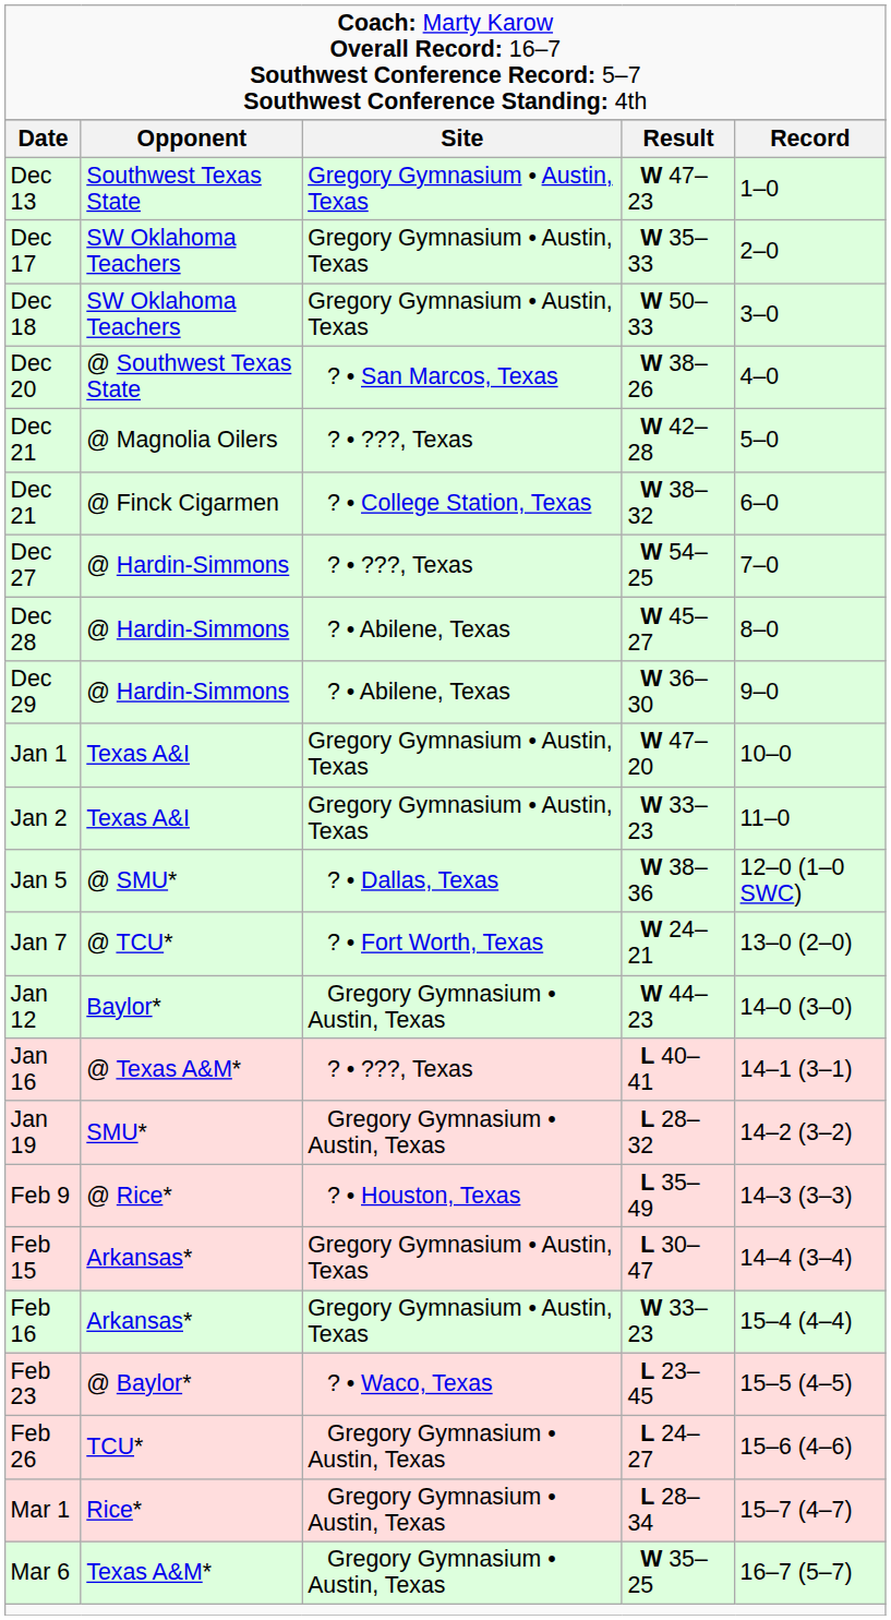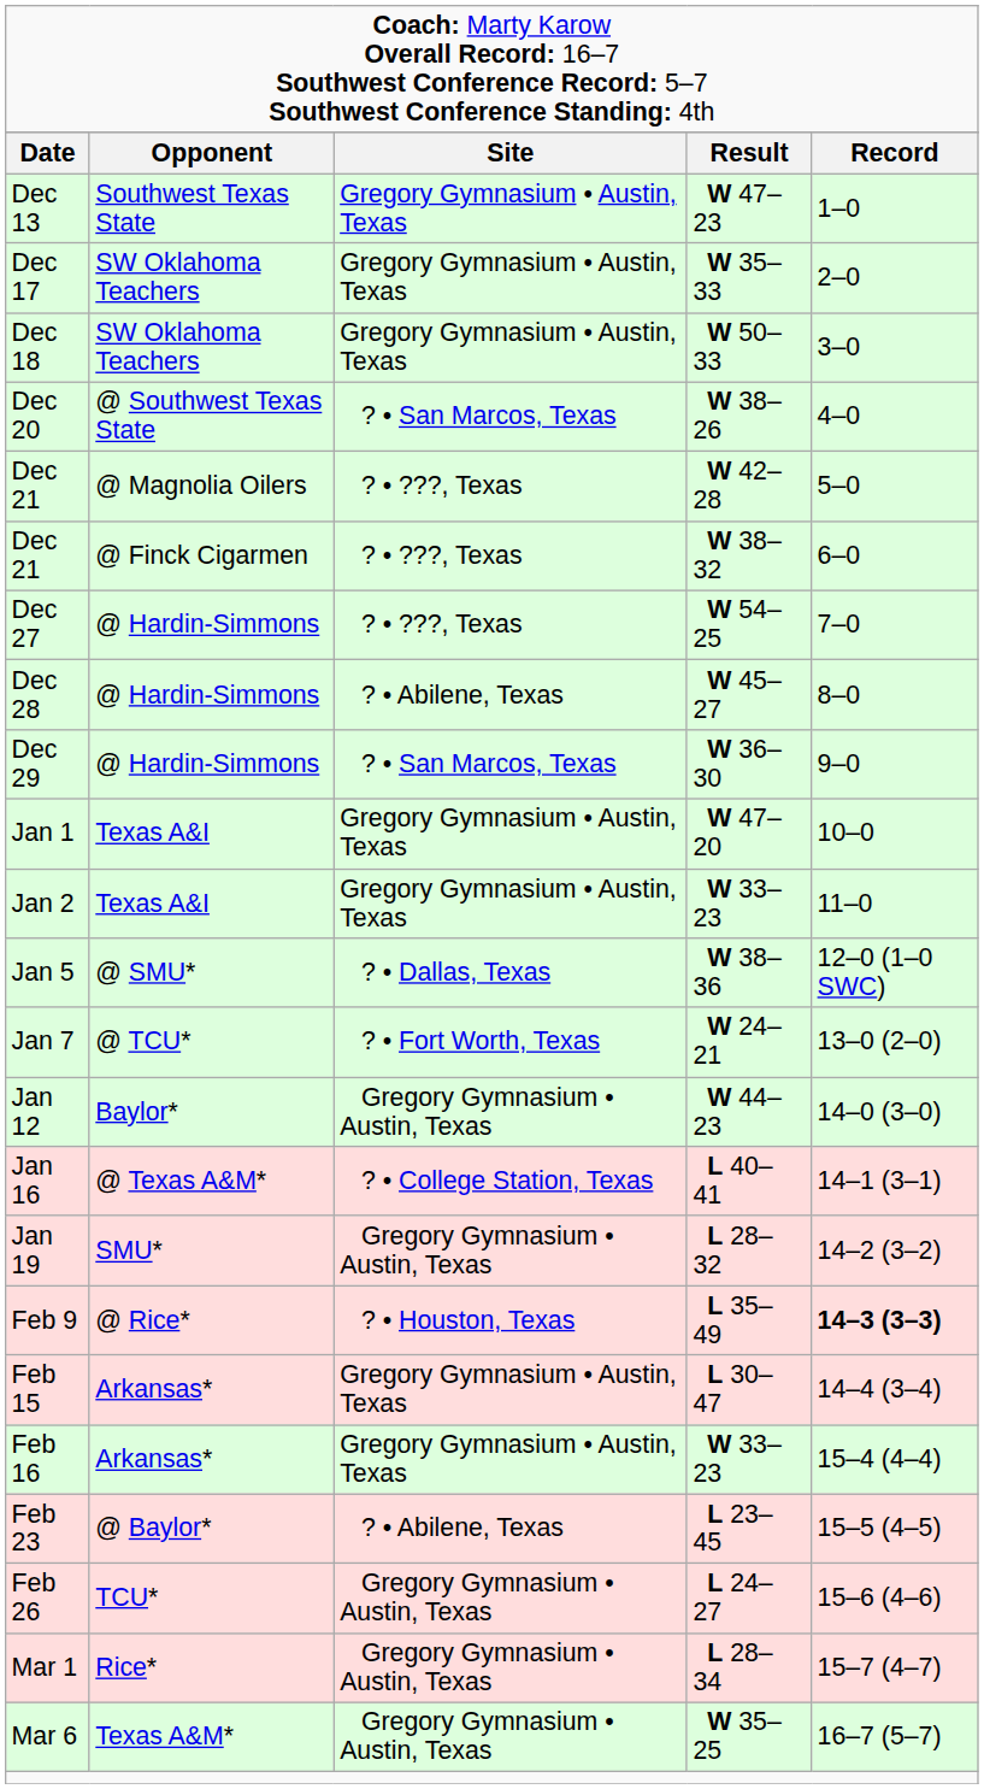Dec 21 / W 38–32 | column 3: ? • College Station, Texas -> ? • ???, Texas
Dec 29 | column 3: ? • Abilene, Texas -> ? • San Marcos, Texas
Jan 16 | column 3: ? • ???, Texas -> ? • College Station, Texas
Feb 9 | column 5: normal -> bold
Feb 23 | column 3: ? • Waco, Texas -> ? • Abilene, Texas
